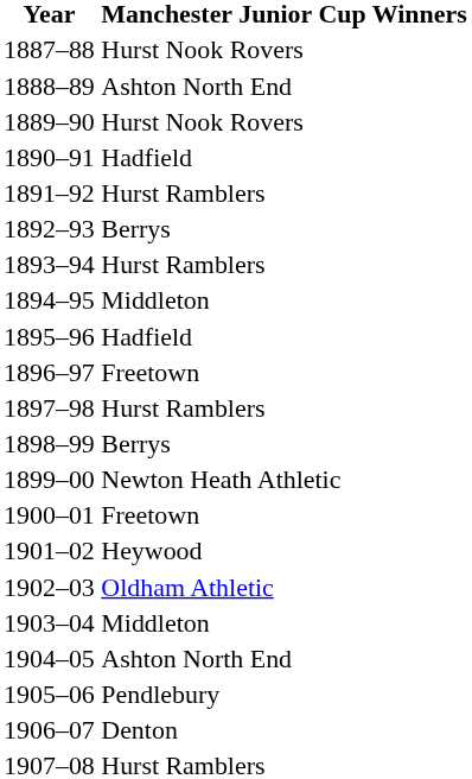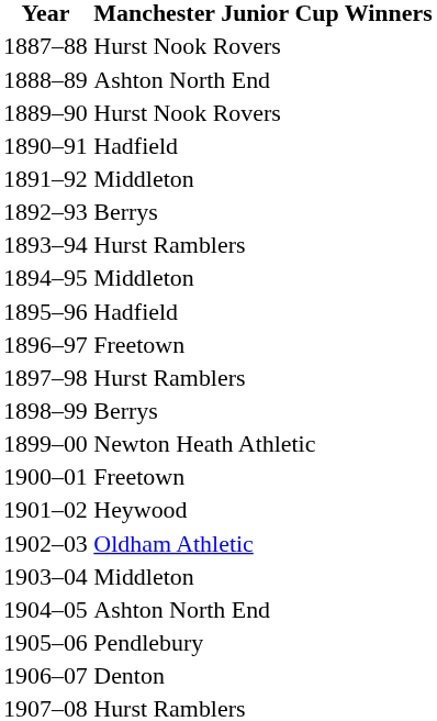1891–92 | Manchester Junior Cup Winners: Hurst Ramblers -> Middleton
